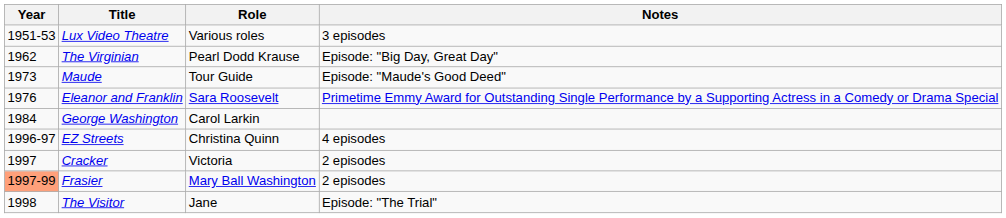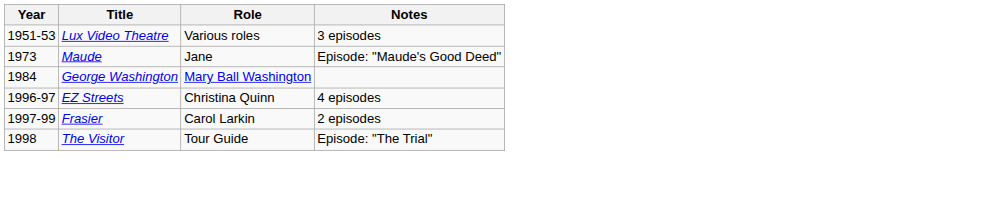- row: 1962 | The Virginian | Pearl Dodd Krause | Episode: "Big Day, Great Day"
Maude | Role: Tour Guide -> Jane
- row: 1976 | Eleanor and Franklin | Sara Roosevelt | Primetime Emmy Award for Outstanding Single Performance by a Supporting Actress in a Comedy or Drama Special
George Washington | Role: Carol Larkin -> Mary Ball Washington
- row: 1997 | Cracker | Victoria | 2 episodes
Frasier | Year: lightsalmon background -> no background
Frasier | Role: Mary Ball Washington -> Carol Larkin
The Visitor | Role: Jane -> Tour Guide
